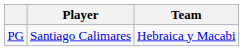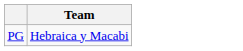- column: Player | Santiago Calimares
